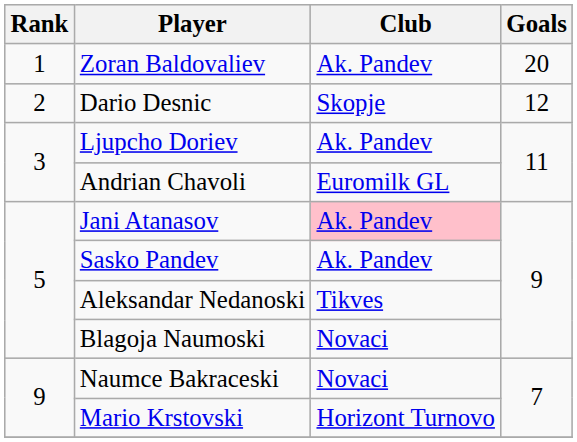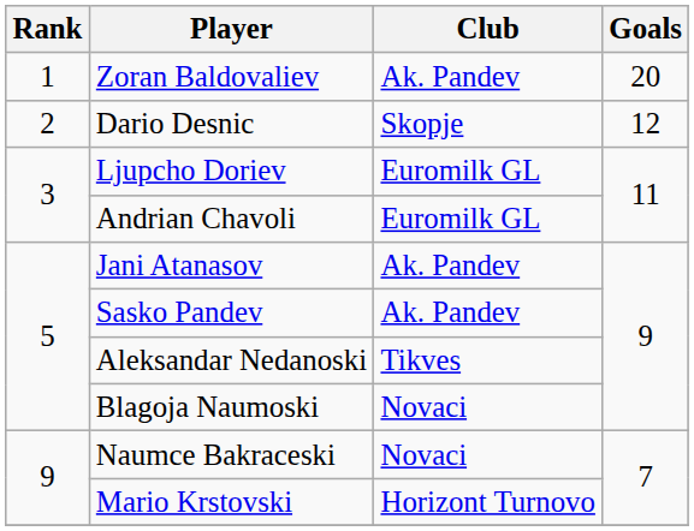Ljupcho Doriev | Club: Ak. Pandev -> Euromilk GL
Jani Atanasov | Club: pink background -> no background
